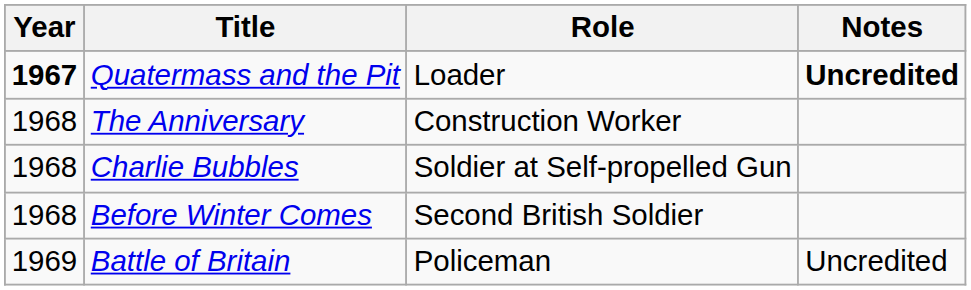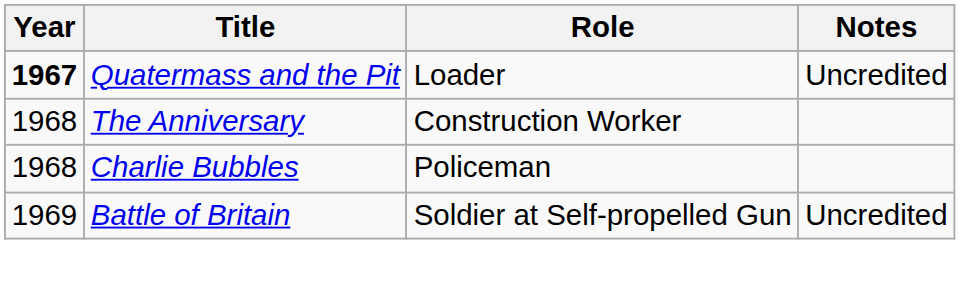Quatermass and the Pit | Notes: bold -> normal
Charlie Bubbles | Role: Soldier at Self-propelled Gun -> Policeman
- row: 1968 | Before Winter Comes | Second British Soldier
Battle of Britain | Role: Policeman -> Soldier at Self-propelled Gun
